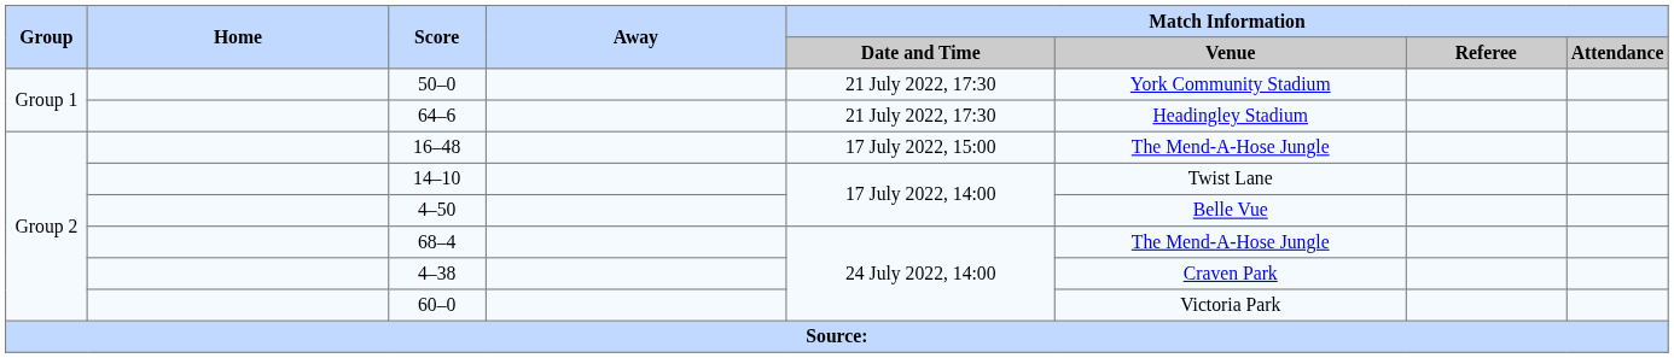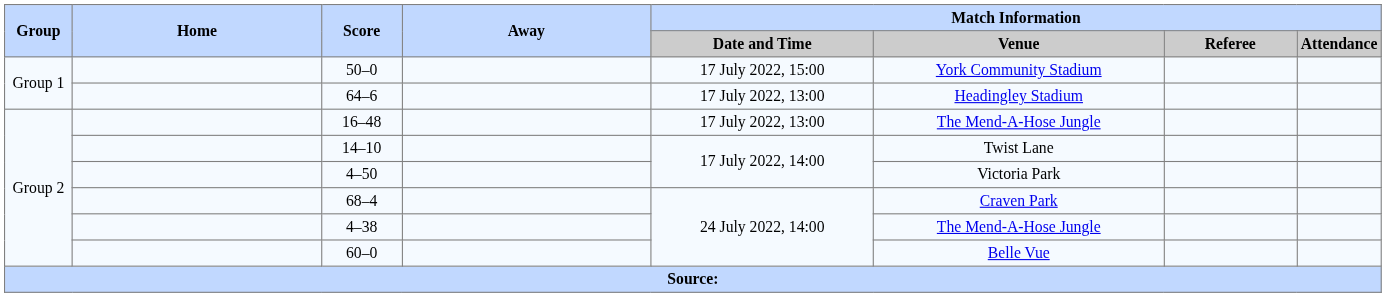50–0 | Match Information / Date and Time: 21 July 2022, 17:30 -> 17 July 2022, 15:00
64–6 | Match Information / Date and Time: 21 July 2022, 17:30 -> 17 July 2022, 13:00
16–48 | Match Information / Date and Time: 17 July 2022, 15:00 -> 17 July 2022, 13:00
4–50 | Match Information / Venue: Belle Vue -> Victoria Park
68–4 | Match Information / Venue: The Mend-A-Hose Jungle -> Craven Park
4–38 | Match Information / Venue: Craven Park -> The Mend-A-Hose Jungle
60–0 | Match Information / Venue: Victoria Park -> Belle Vue
